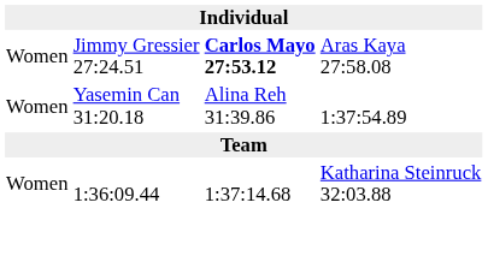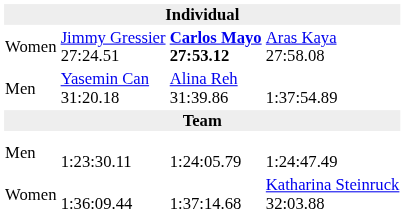Yasemin Can 31:20.18 | column 1: Women -> Men
+ row: Men | 1:23:30.11 | 1:24:05.79 | 1:24:47.49
